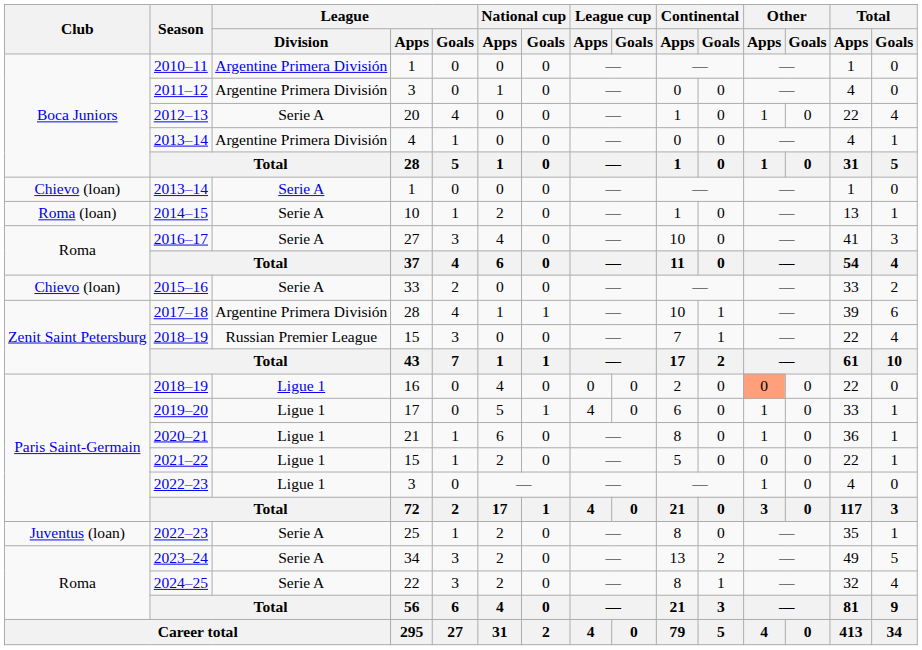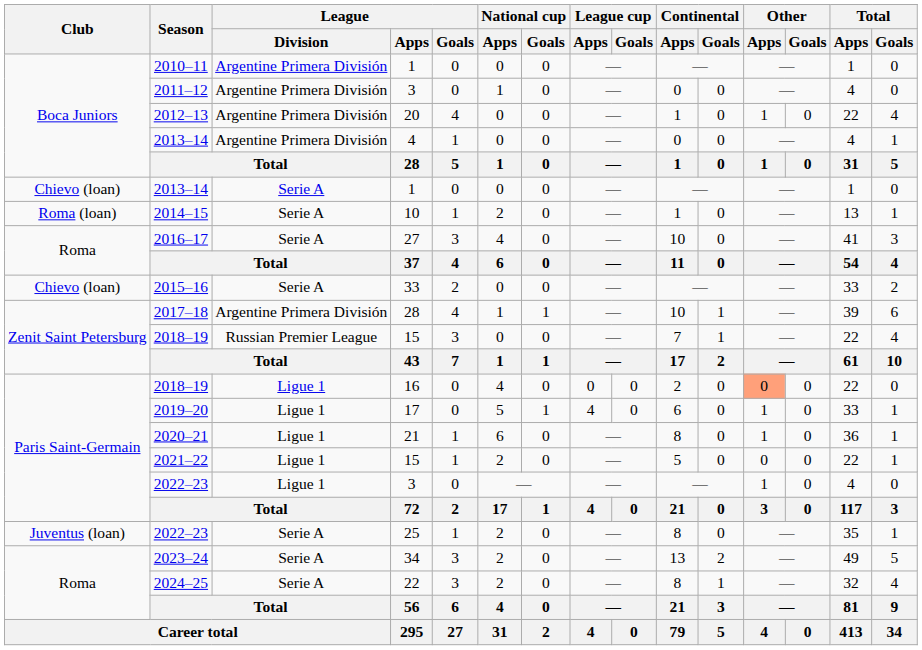2012–13 | League / Division: Serie A -> Argentine Primera División
